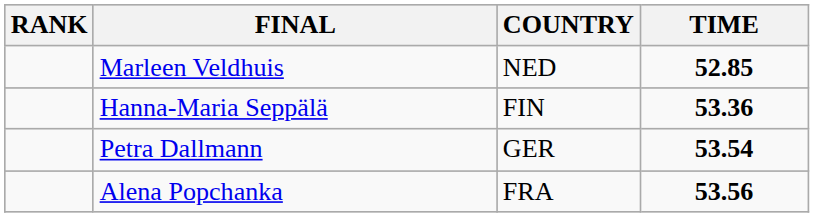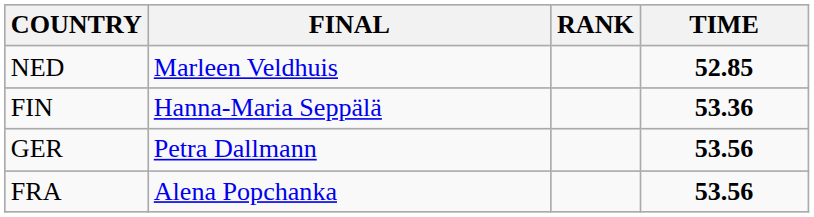columns swapped: RANK <-> COUNTRY
Petra Dallmann | TIME: 53.54 -> 53.56
